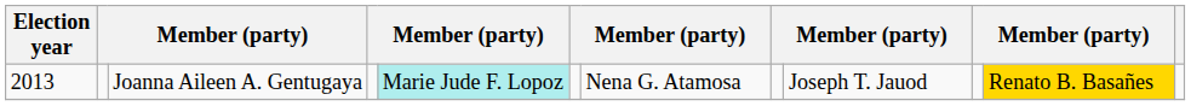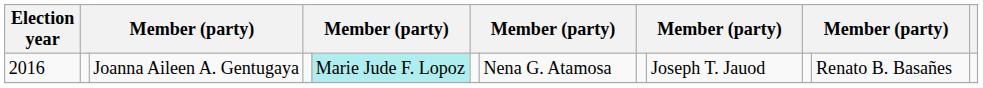Joanna Aileen A. Gentugaya | Election year: 2013 -> 2016
Joanna Aileen A. Gentugaya | column 11: gold background -> no background
